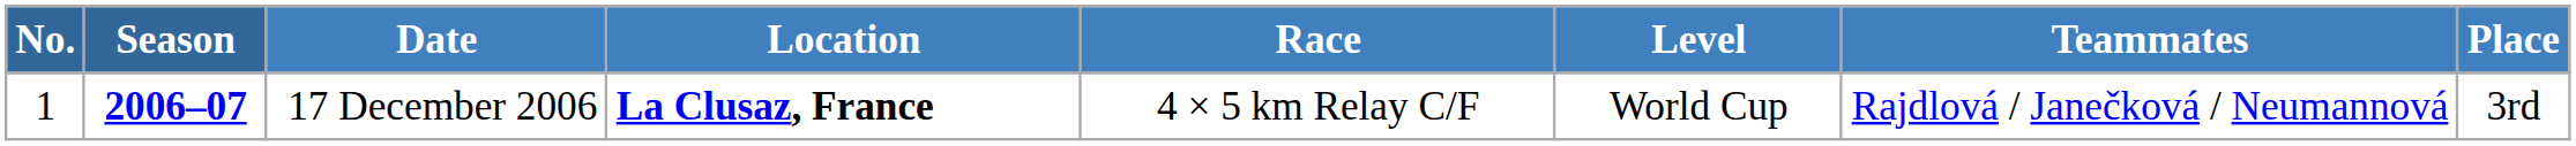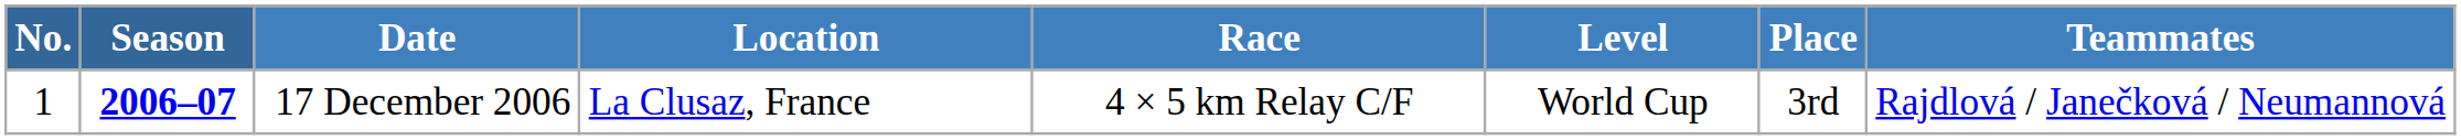columns swapped: Place <-> Teammates
17 December 2006 | Location: bold -> normal
